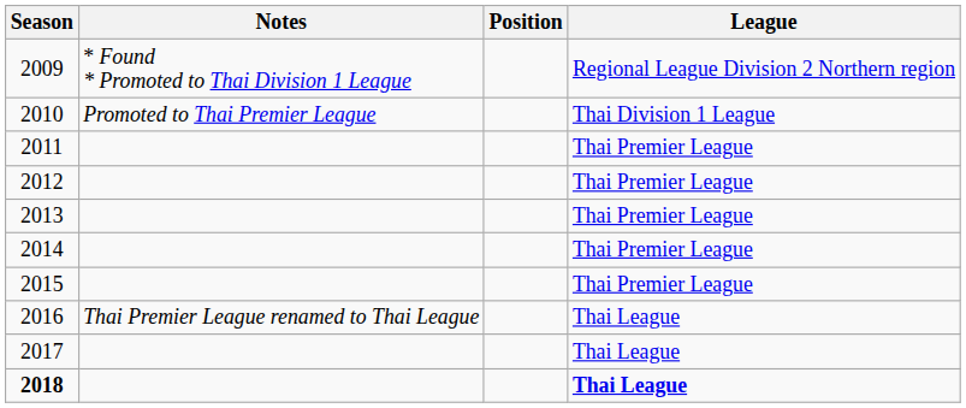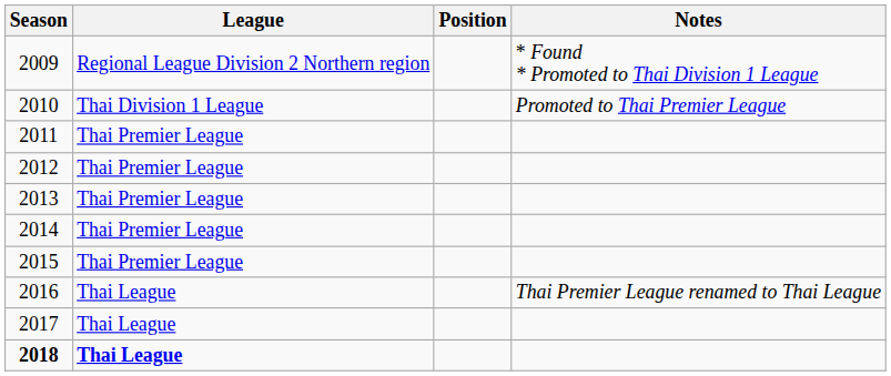columns swapped: League <-> Notes
